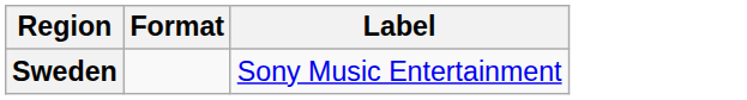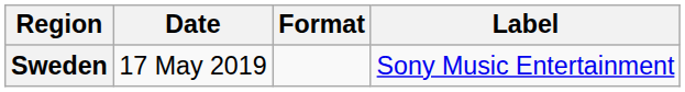+ column: Date | 17 May 2019
